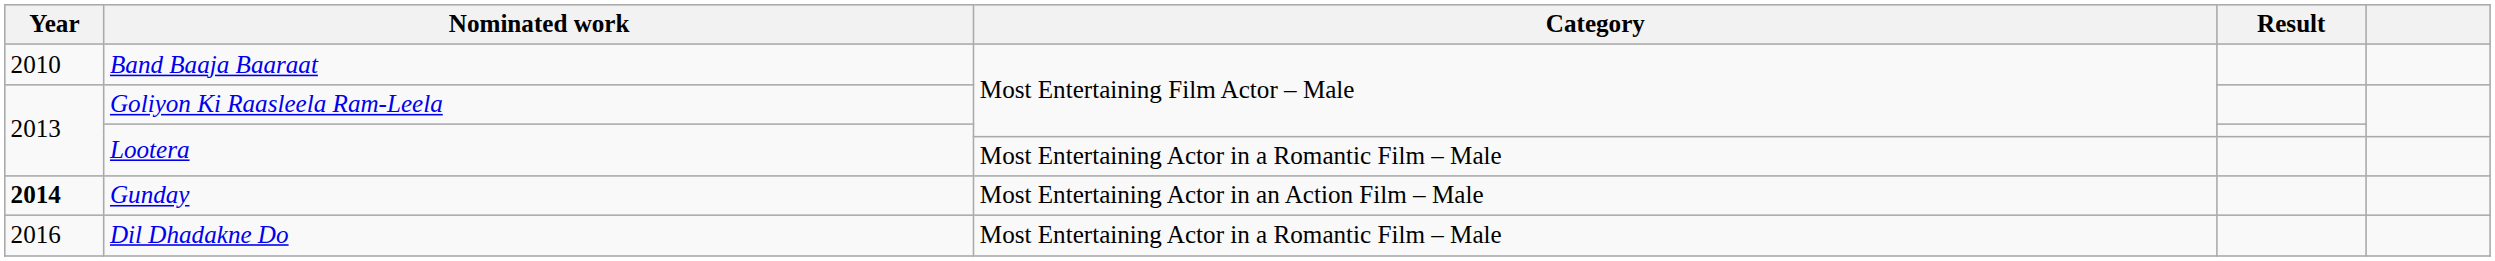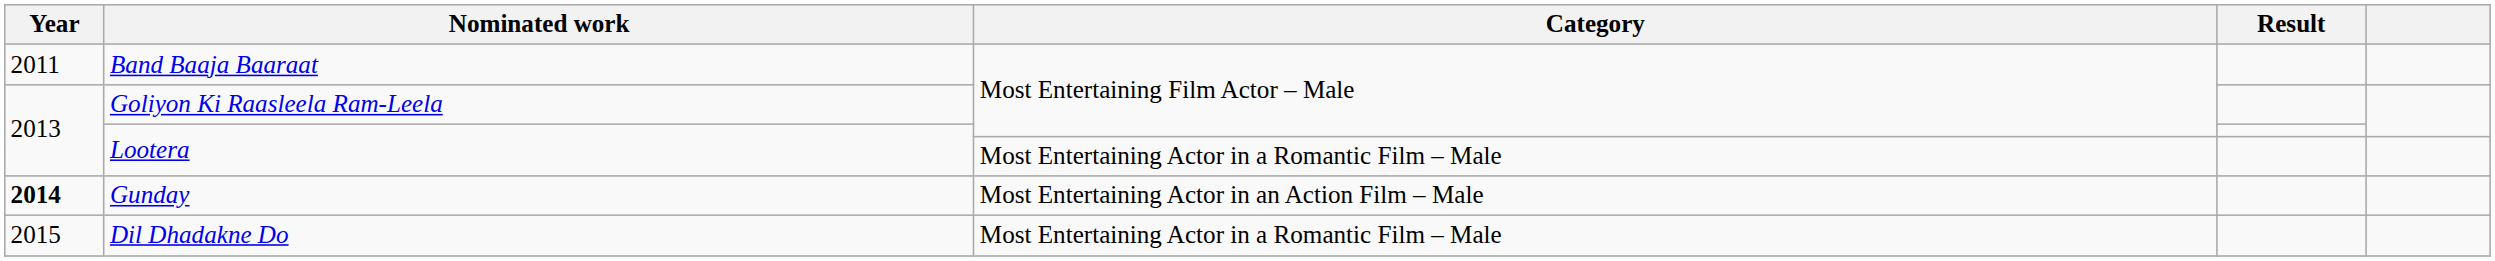Band Baaja Baaraat | Year: 2010 -> 2011
Dil Dhadakne Do | Year: 2016 -> 2015
